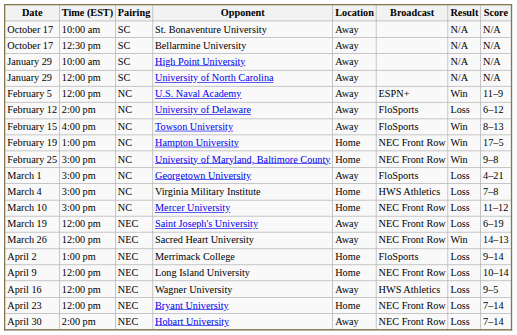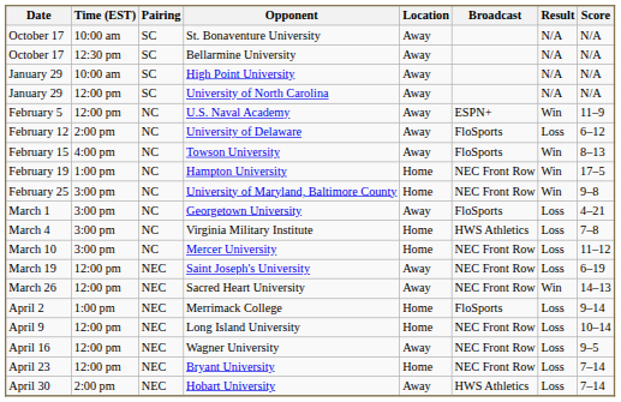Wagner University | Broadcast: HWS Athletics -> NEC Front Row
Hobart University | Broadcast: NEC Front Row -> HWS Athletics
